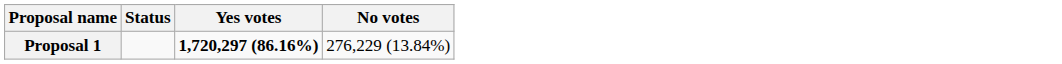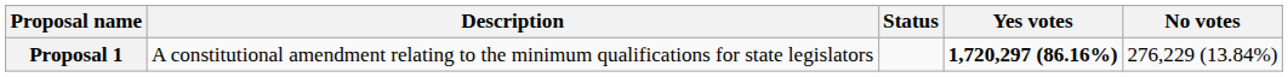+ column: Description | A constitutional amendment relating to the minimum qualifications for state legislators
